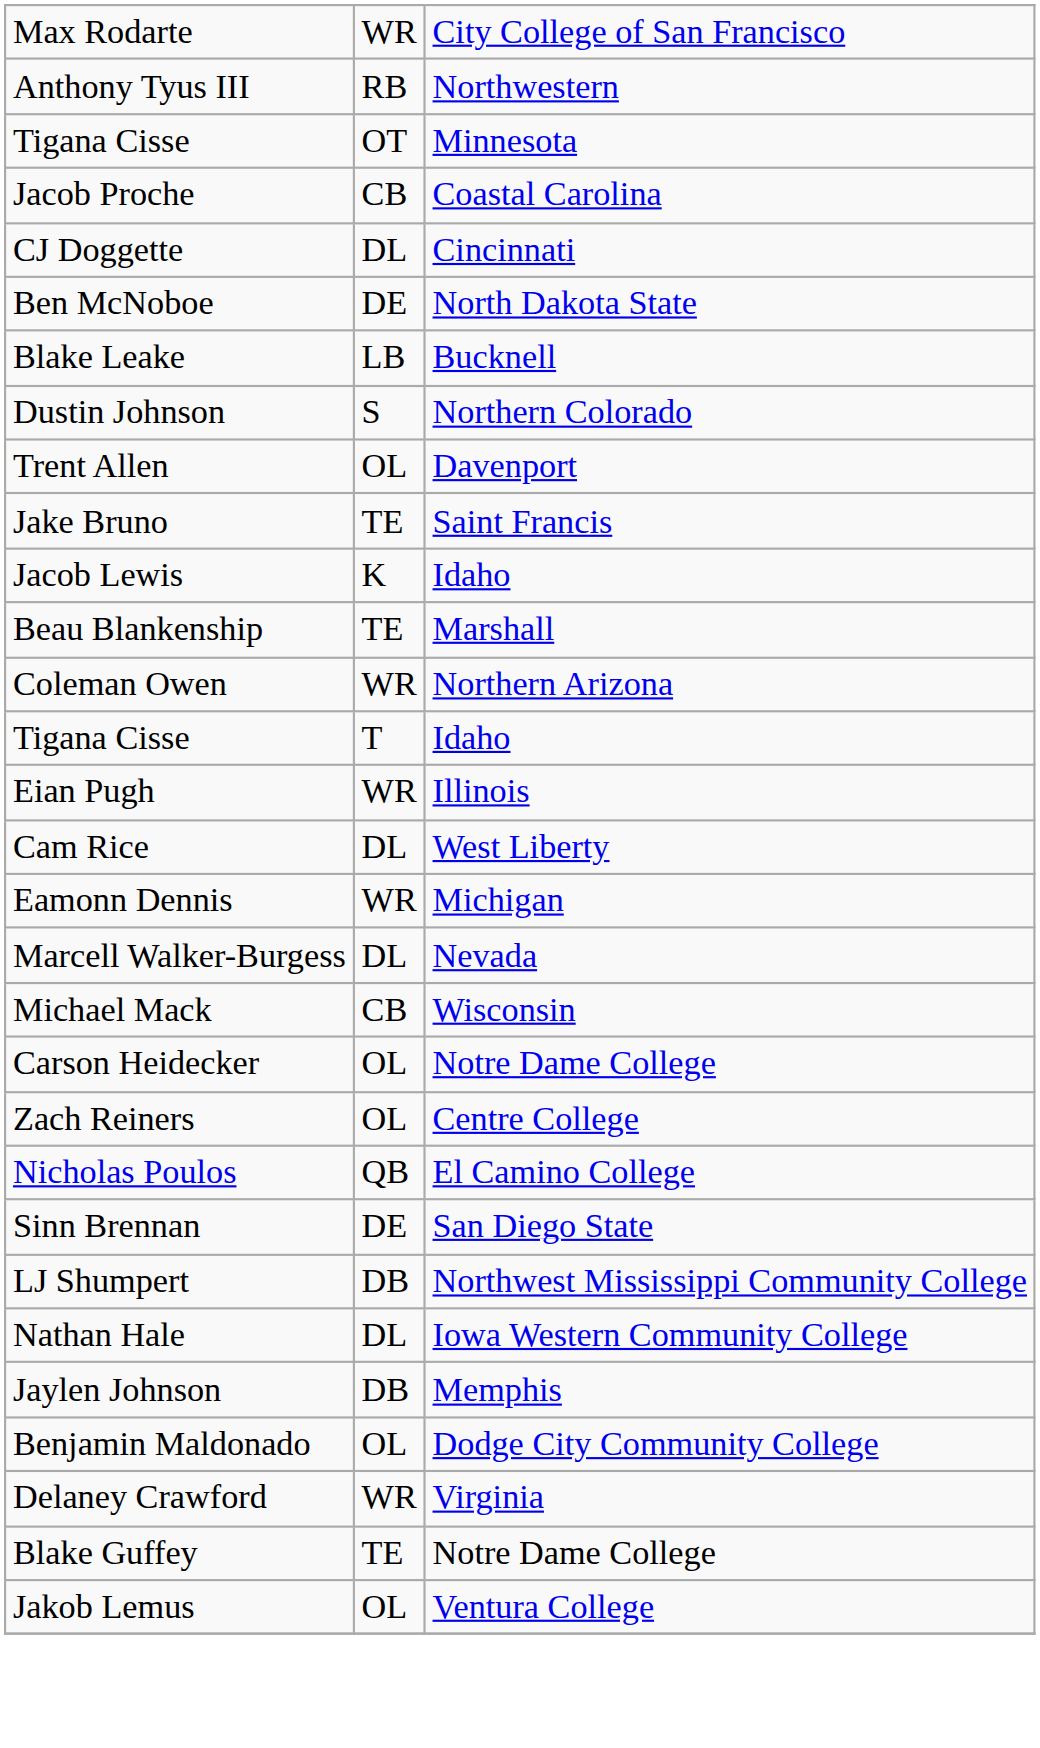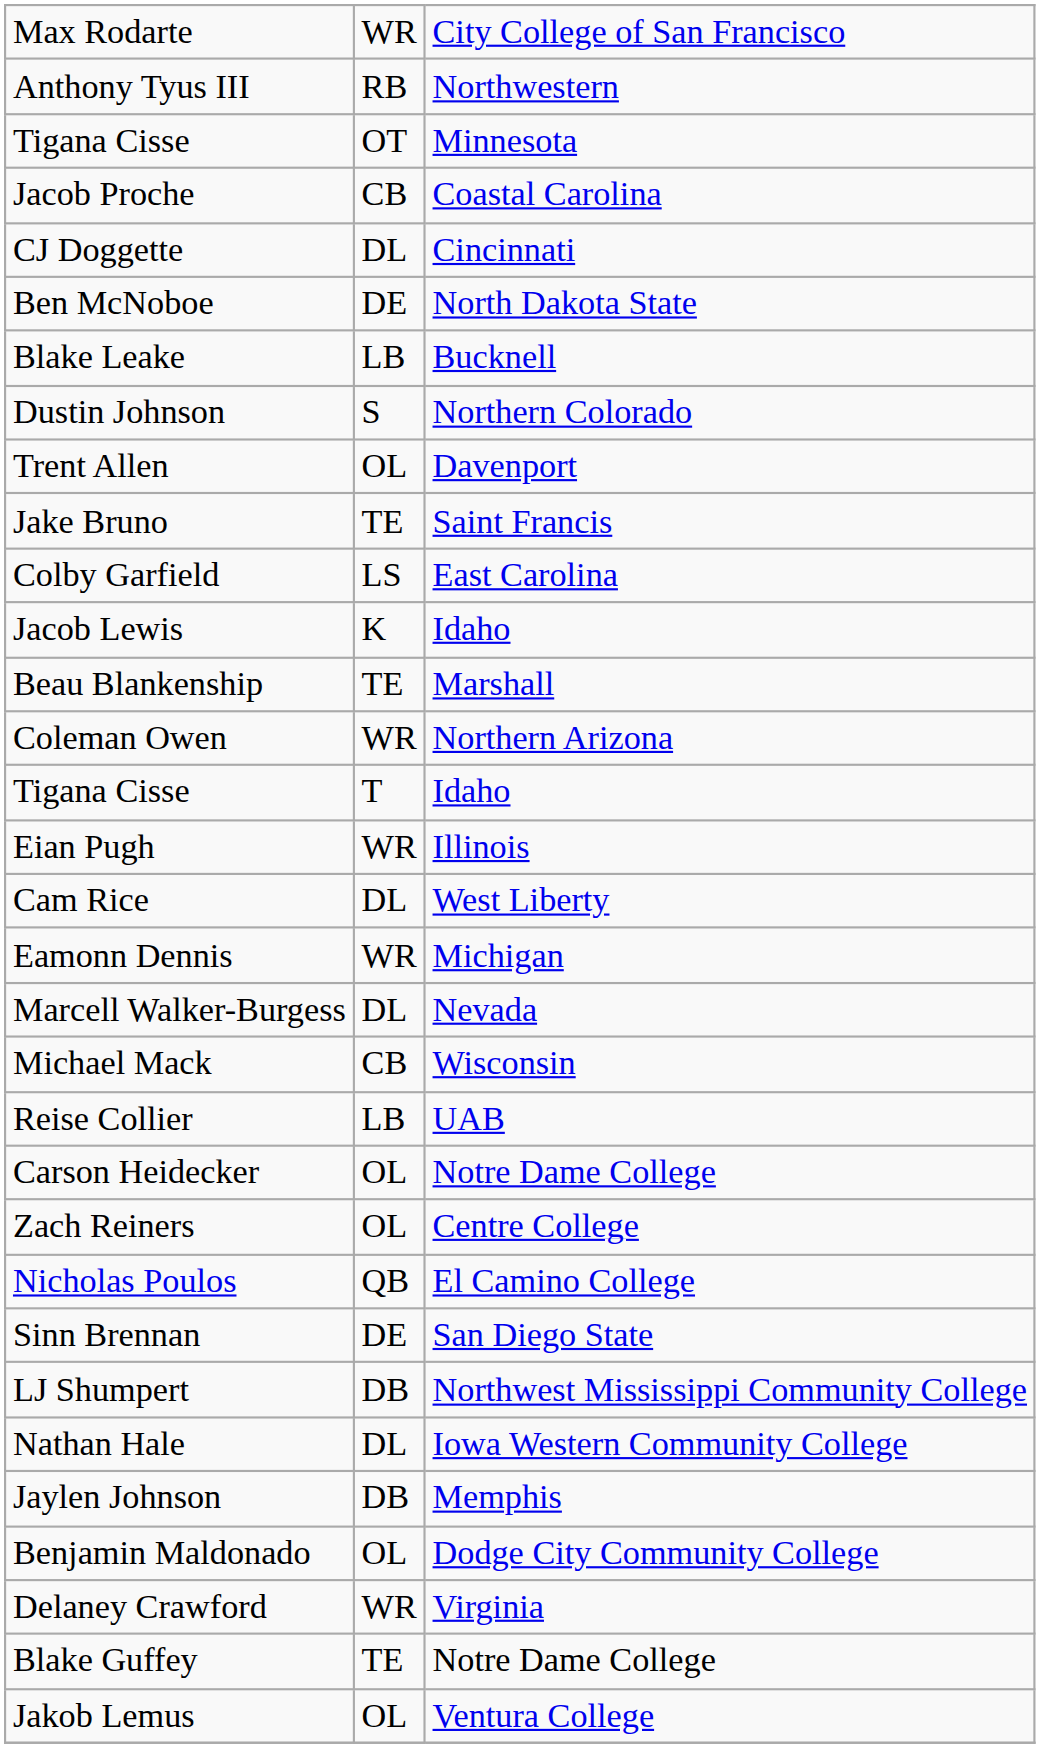+ row: Colby Garfield | LS | East Carolina
+ row: Reise Collier | LB | UAB
